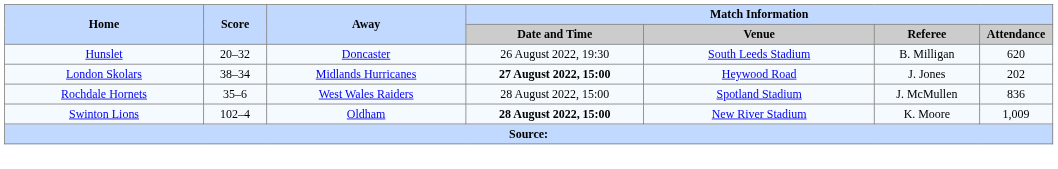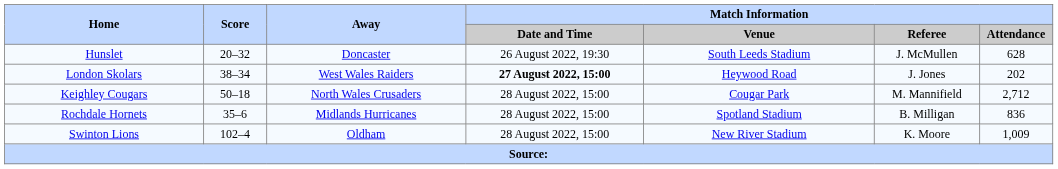Hunslet | Match Information / Referee: B. Milligan -> J. McMullen
Hunslet | Match Information / Attendance: 620 -> 628
London Skolars | Away: Midlands Hurricanes -> West Wales Raiders
+ row: Keighley Cougars | 50–18 | North Wales Crusaders | 28 August 2022, 15:00 | Cougar Park | M. Mannifield | 2,712
Rochdale Hornets | Away: West Wales Raiders -> Midlands Hurricanes
Rochdale Hornets | Match Information / Referee: J. McMullen -> B. Milligan
Swinton Lions | Match Information / Date and Time: bold -> normal
